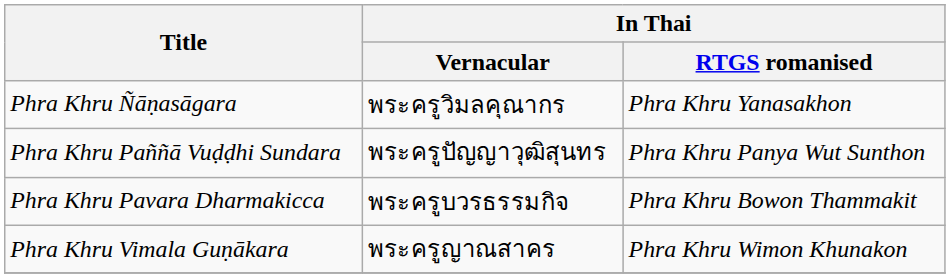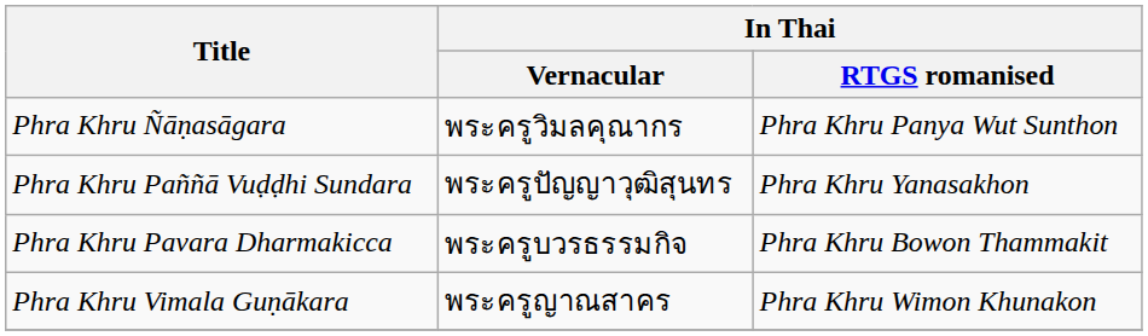Phra Khru Ñāṇasāgara | In Thai / RTGS romanised: Phra Khru Yanasakhon -> Phra Khru Panya Wut Sunthon
Phra Khru Paññā Vuḍḍhi Sundara | In Thai / RTGS romanised: Phra Khru Panya Wut Sunthon -> Phra Khru Yanasakhon
